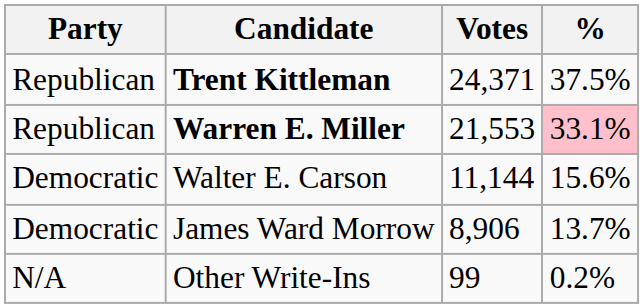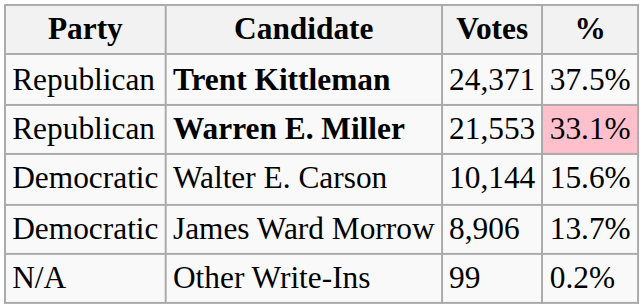Walter E. Carson | Votes: 11,144 -> 10,144
